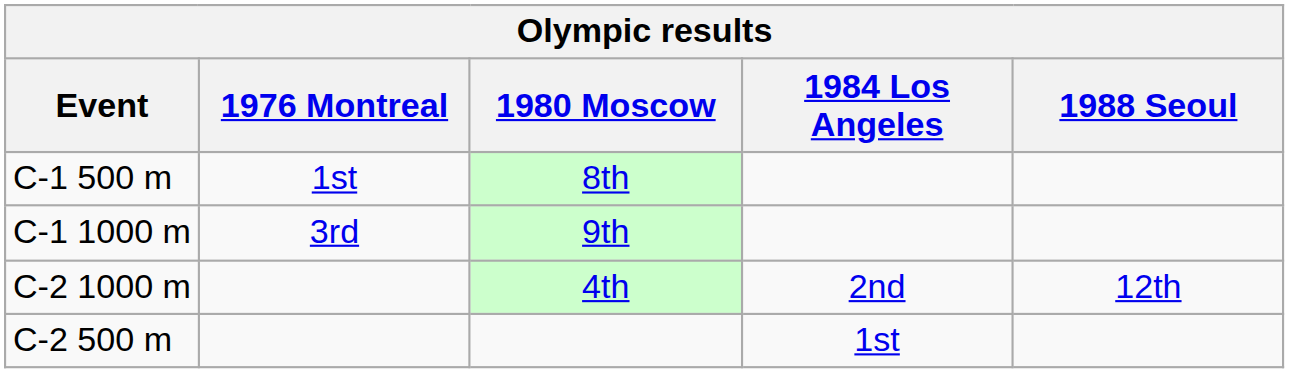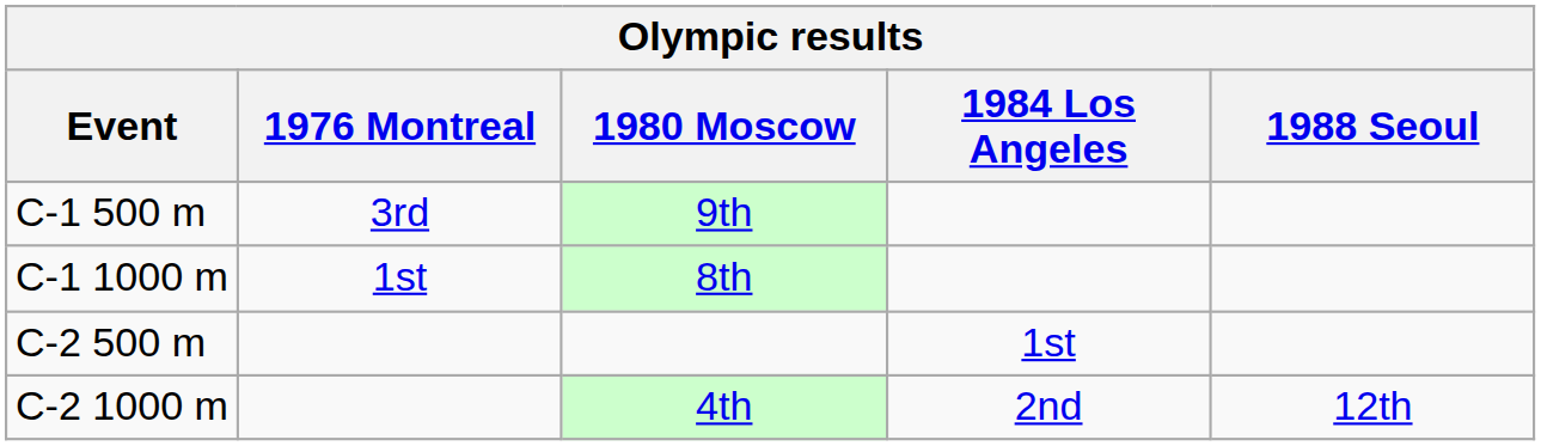C-1 500 m | 1976 Montreal: 1st -> 3rd
C-1 500 m | 1980 Moscow: 8th -> 9th
C-1 1000 m | 1976 Montreal: 3rd -> 1st
C-1 1000 m | 1980 Moscow: 9th -> 8th
rows swapped: C-2 500 m <-> C-2 1000 m
